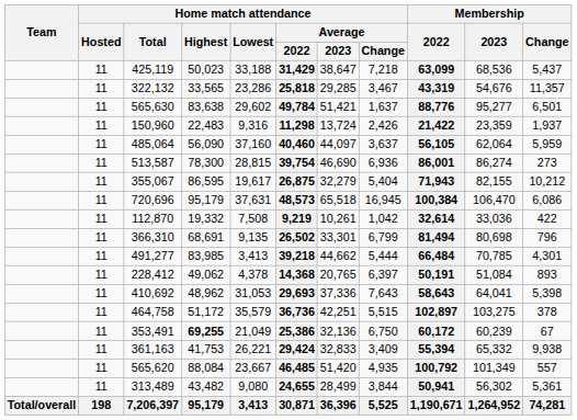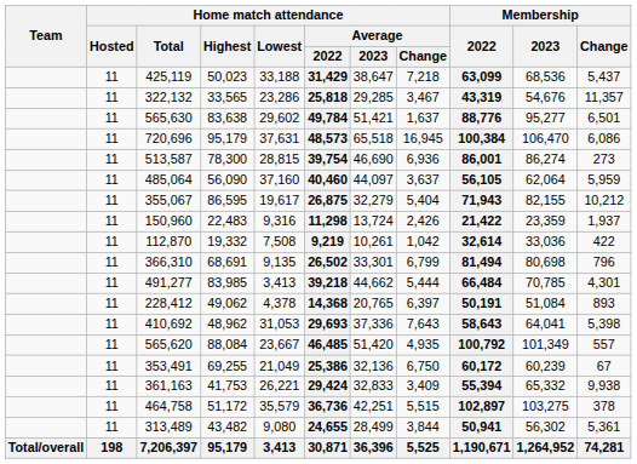rows swapped: 720,696 <-> 150,960
rows swapped: 513,587 <-> 485,064
rows swapped: 565,620 <-> 464,758
353,491 | Home match attendance / Highest: bold -> normal
